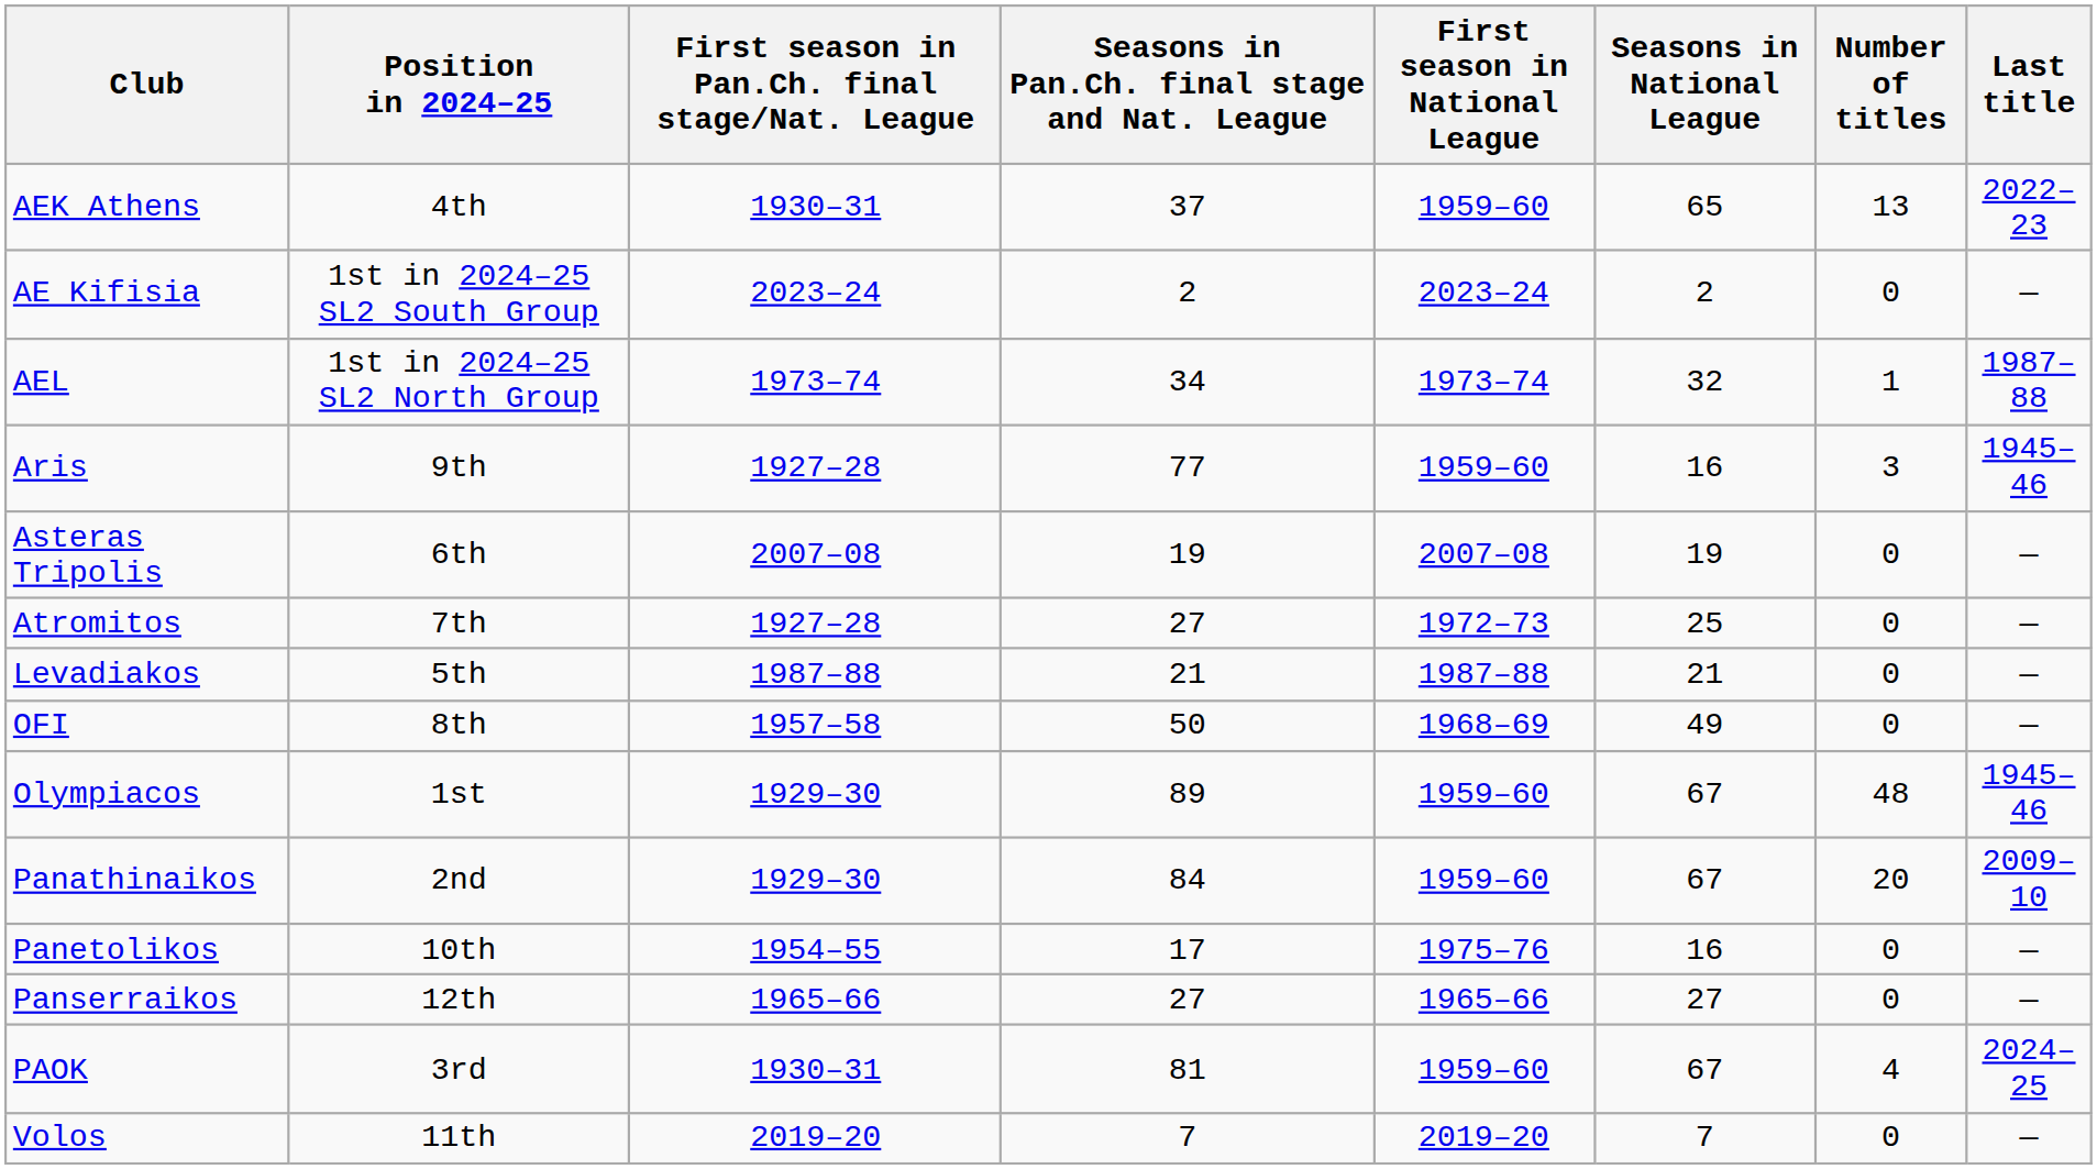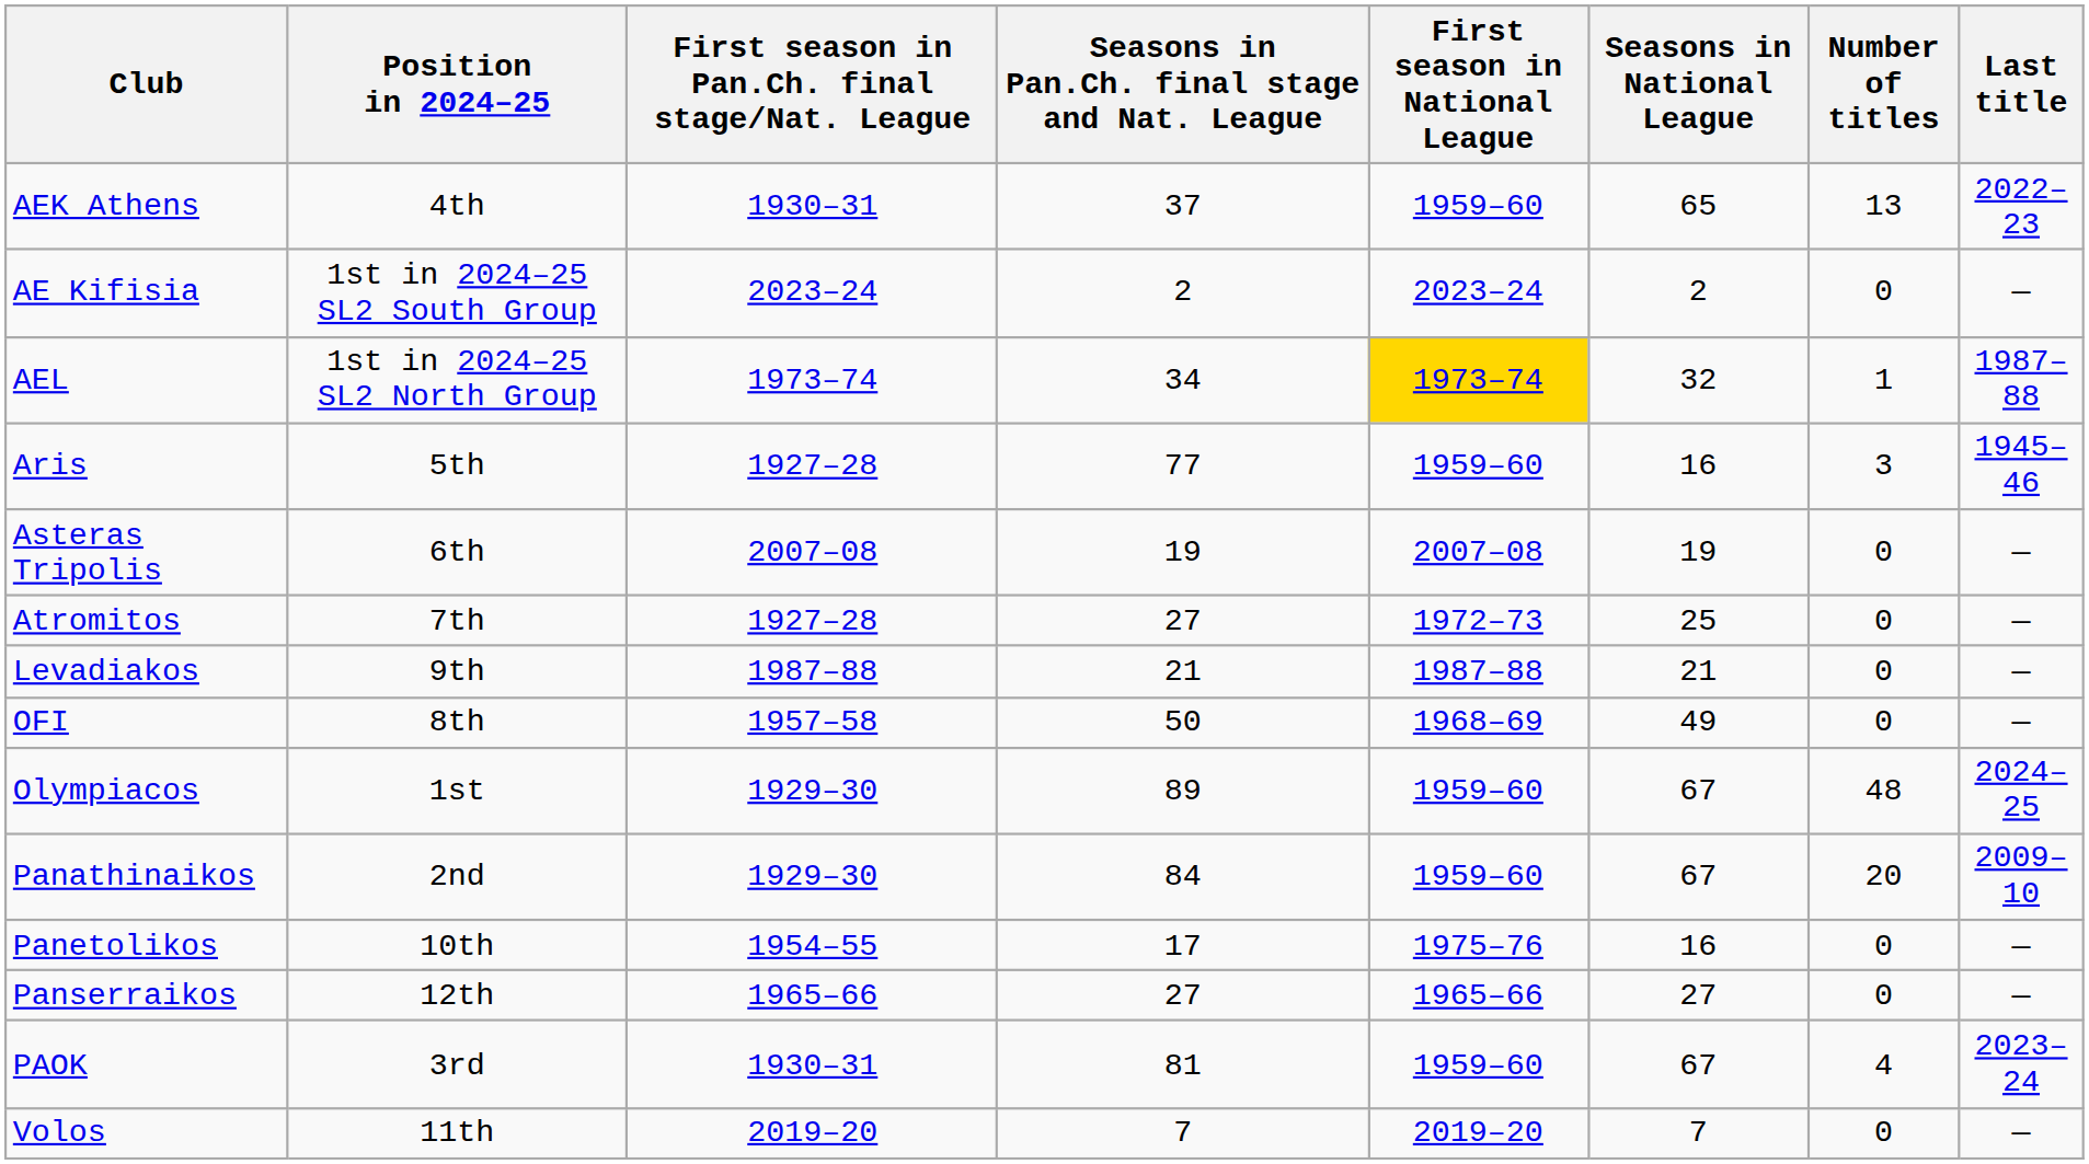AEL | First season in National League: no background -> gold background
Aris | Position in 2024–25: 9th -> 5th
Levadiakos | Position in 2024–25: 5th -> 9th
Olympiacos | Last title: 1945–46 -> 2024–25
PAOK | Last title: 2024–25 -> 2023–24
